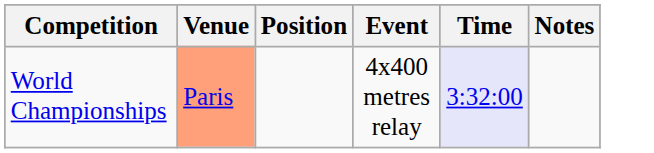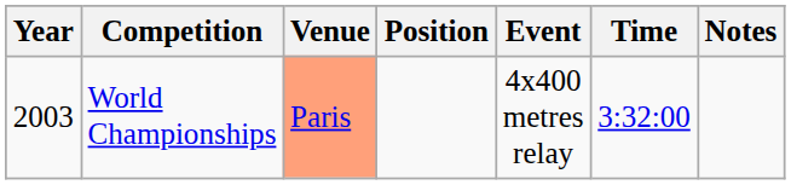+ column: Year | 2003
World Championships | Time: lavender background -> no background
